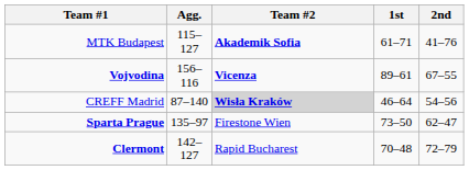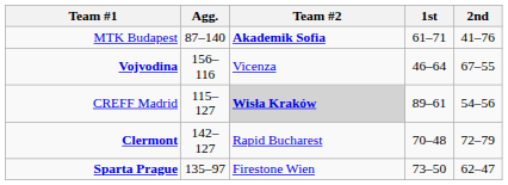MTK Budapest | Agg.: 115–127 -> 87–140
Vojvodina | Team #2: bold -> normal
Vojvodina | 1st: 89–61 -> 46–64
CREFF Madrid | Agg.: 87–140 -> 115–127
CREFF Madrid | 1st: 46–64 -> 89–61
rows swapped: Clermont <-> Sparta Prague
